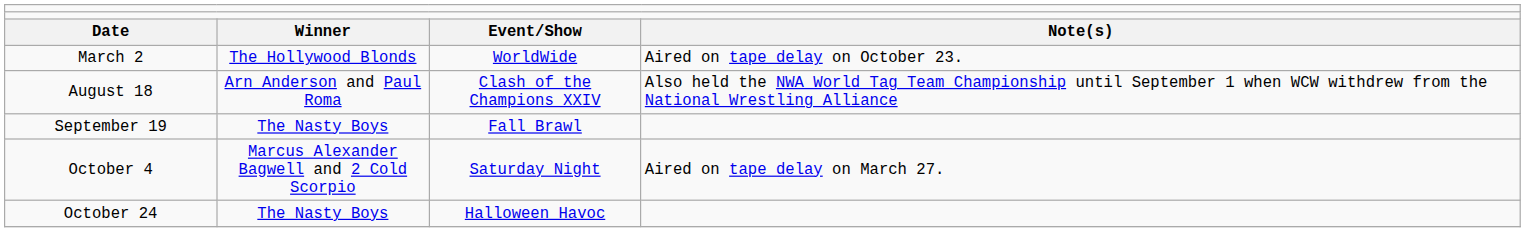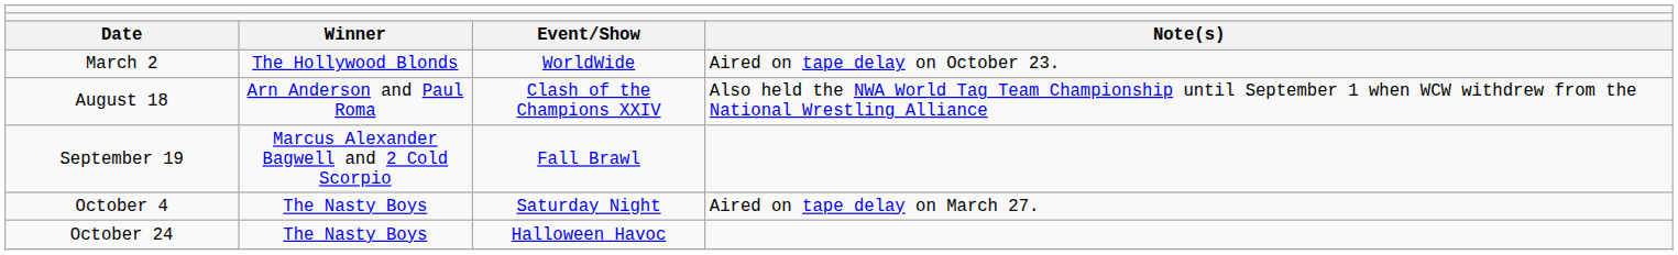September 19 | column 2: The Nasty Boys -> Marcus Alexander Bagwell and 2 Cold Scorpio
October 4 | column 2: Marcus Alexander Bagwell and 2 Cold Scorpio -> The Nasty Boys
